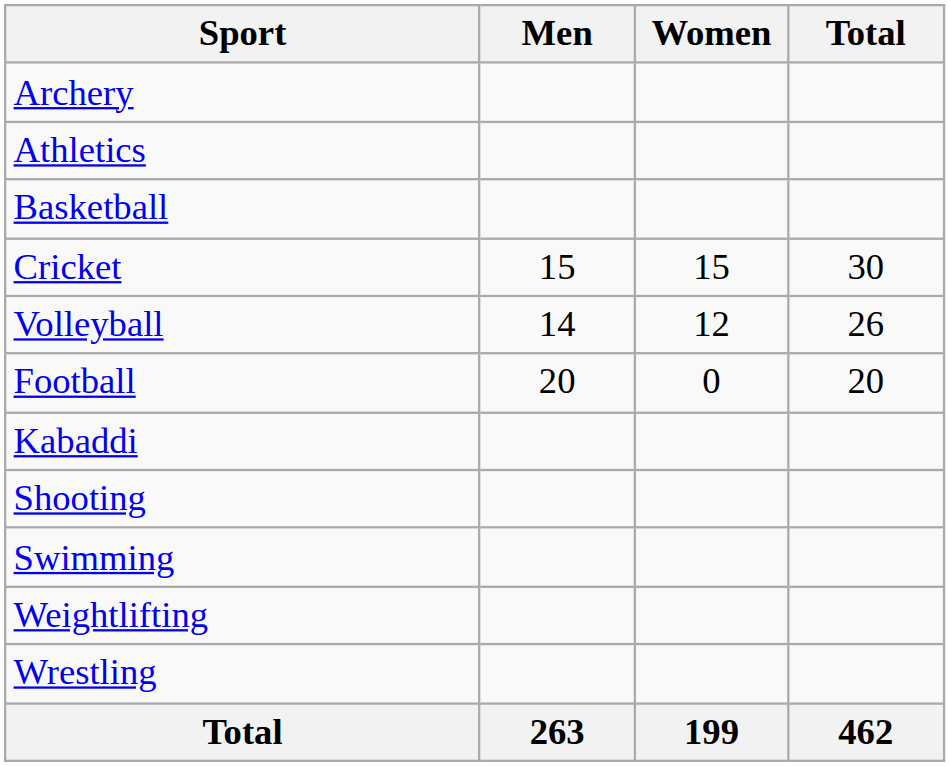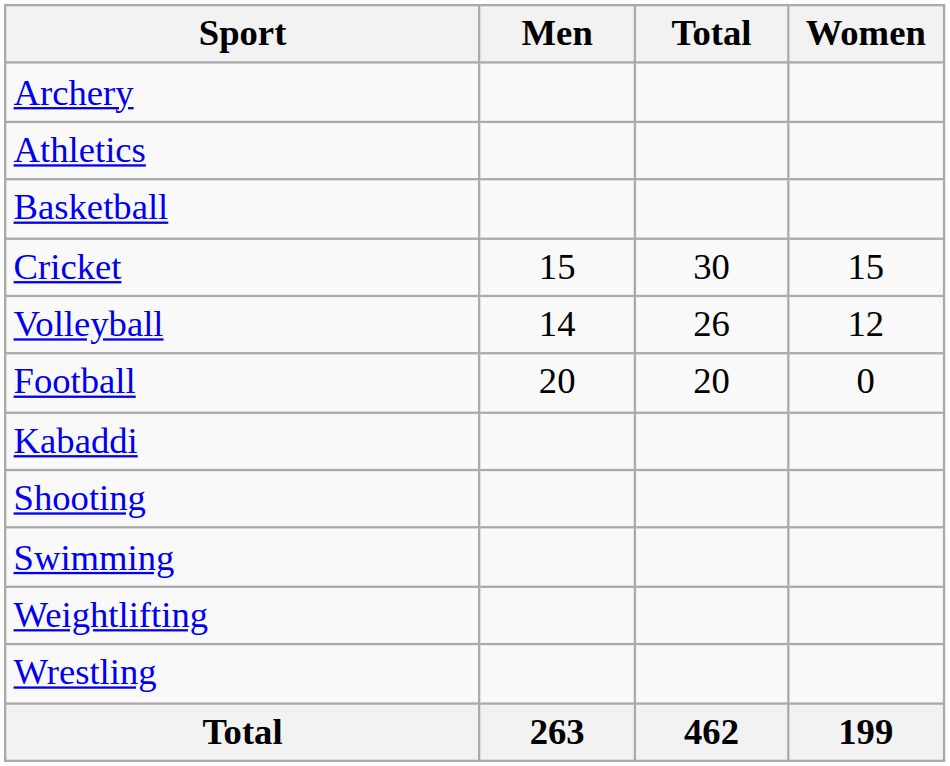columns swapped: Women <-> Total
